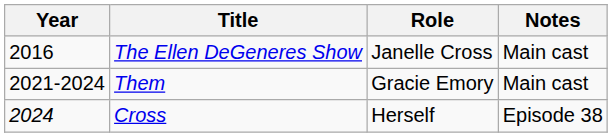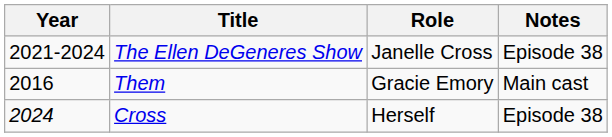The Ellen DeGeneres Show | Year: 2016 -> 2021-2024
The Ellen DeGeneres Show | Notes: Main cast -> Episode 38
Them | Year: 2021-2024 -> 2016
